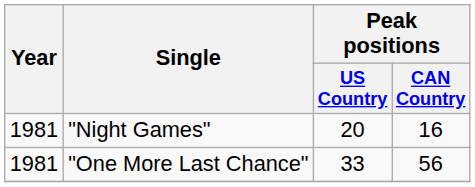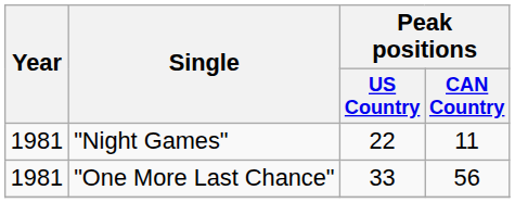"Night Games" | Peak positions / US Country: 20 -> 22
"Night Games" | Peak positions / CAN Country: 16 -> 11
